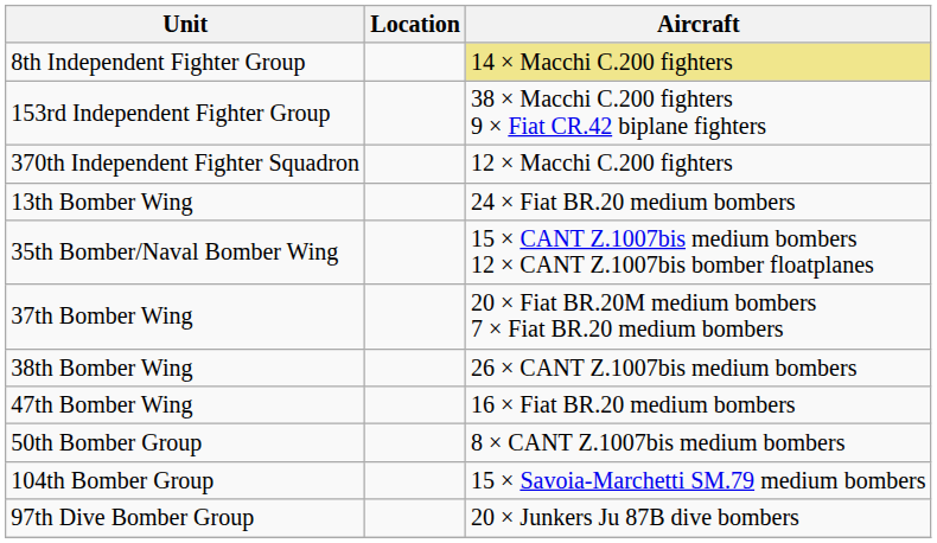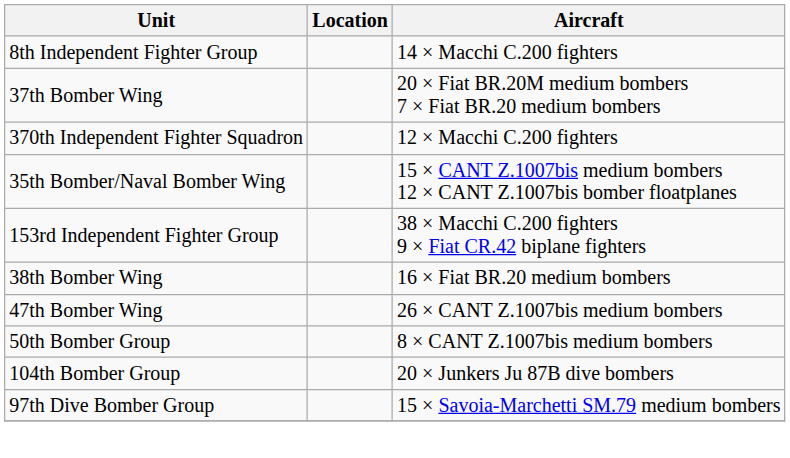8th Independent Fighter Group | Aircraft: khaki background -> no background
rows swapped: 153rd Independent Fighter Group <-> 37th Bomber Wing
- row: 13th Bomber Wing | 24 × Fiat BR.20 medium bombers
38th Bomber Wing | Aircraft: 26 × CANT Z.1007bis medium bombers -> 16 × Fiat BR.20 medium bombers
47th Bomber Wing | Aircraft: 16 × Fiat BR.20 medium bombers -> 26 × CANT Z.1007bis medium bombers
104th Bomber Group | Aircraft: 15 × Savoia-Marchetti SM.79 medium bombers -> 20 × Junkers Ju 87B dive bombers
97th Dive Bomber Group | Aircraft: 20 × Junkers Ju 87B dive bombers -> 15 × Savoia-Marchetti SM.79 medium bombers
